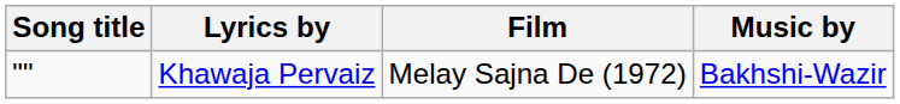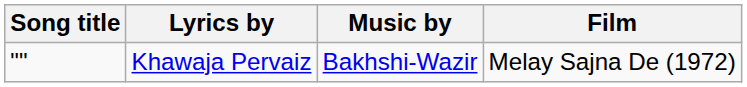columns swapped: Music by <-> Film
